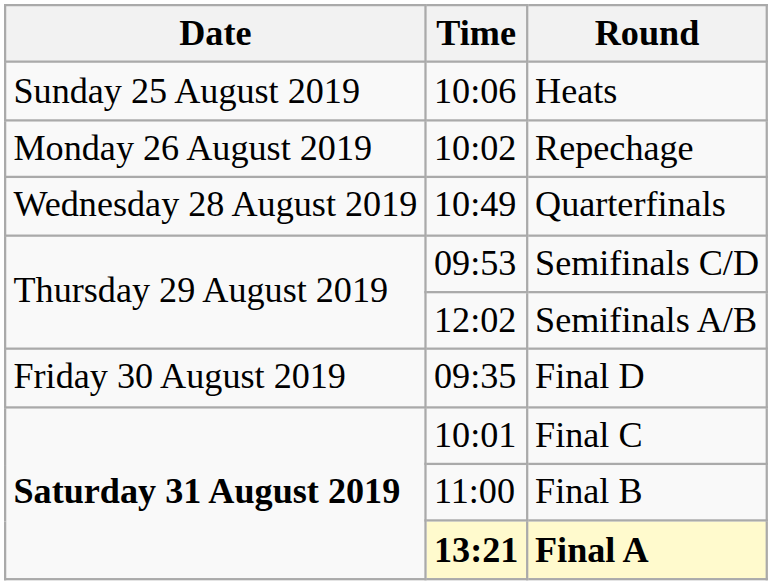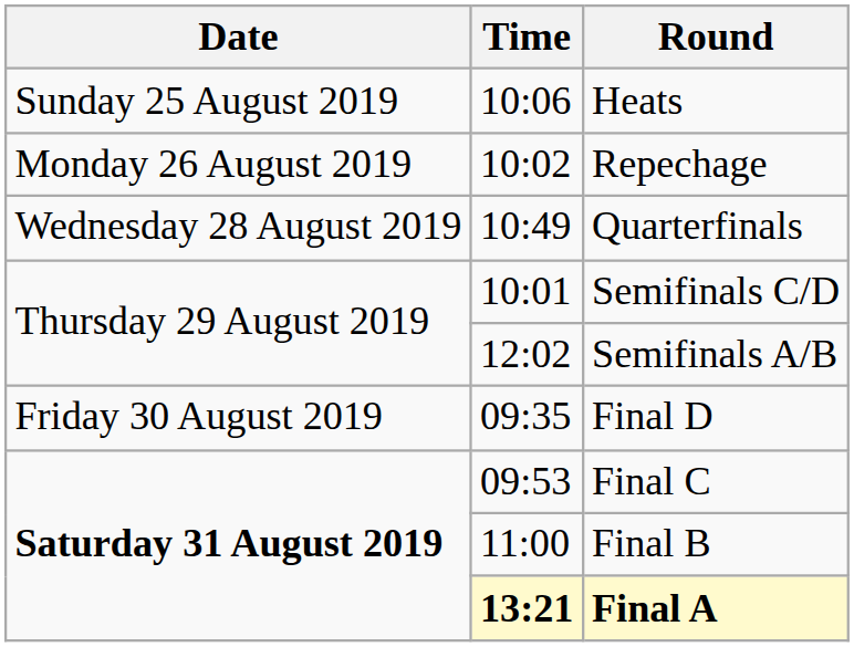Semifinals C/D | Time: 09:53 -> 10:01
Final C | Time: 10:01 -> 09:53
